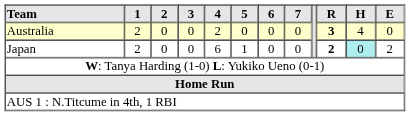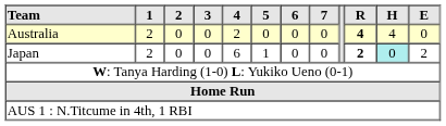Australia | R: 3 -> 4
